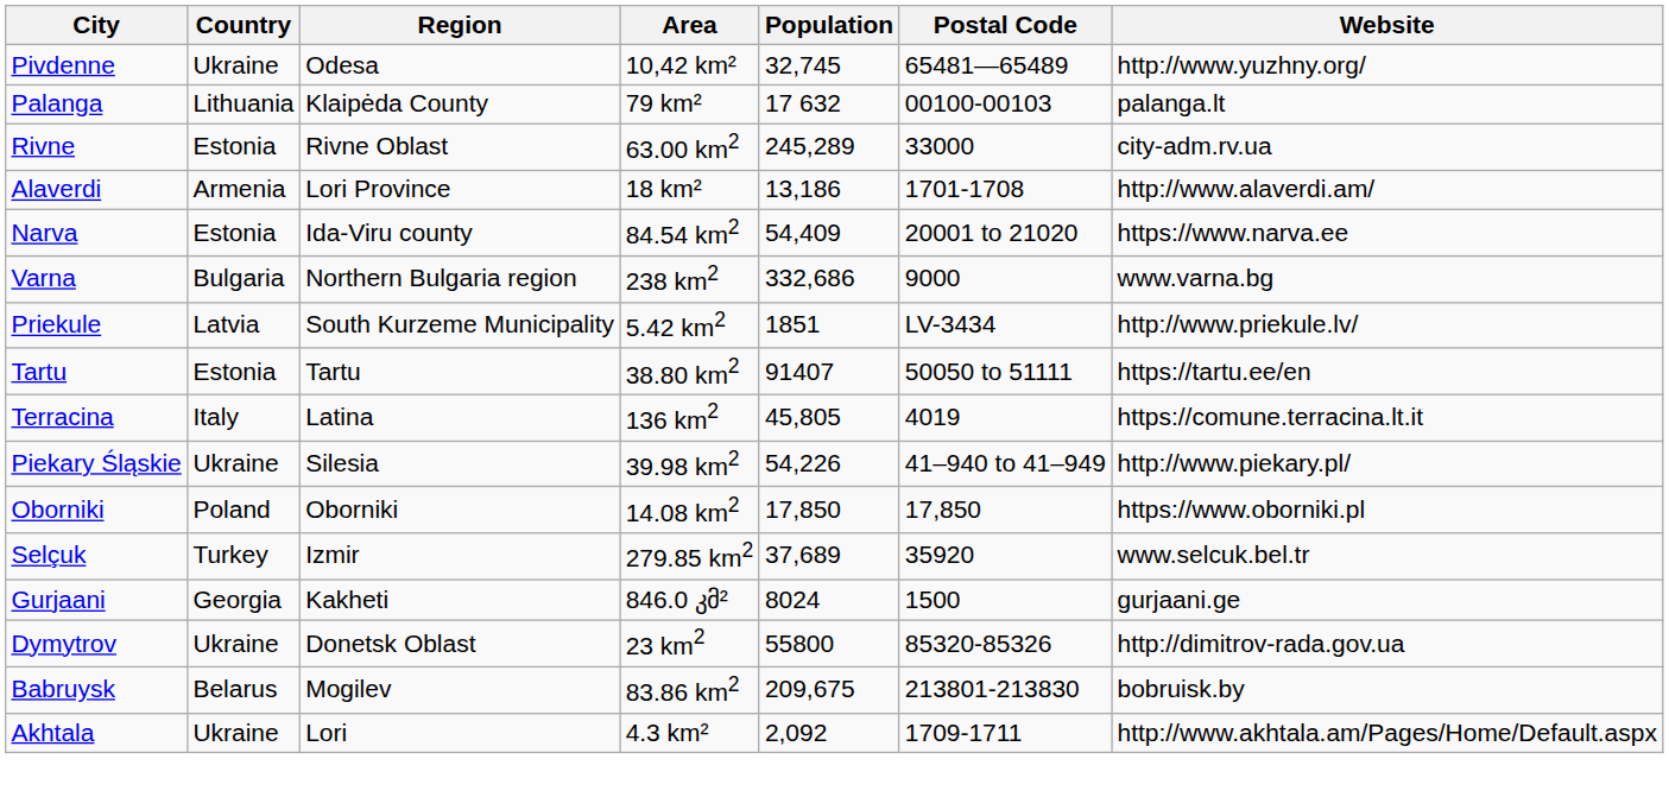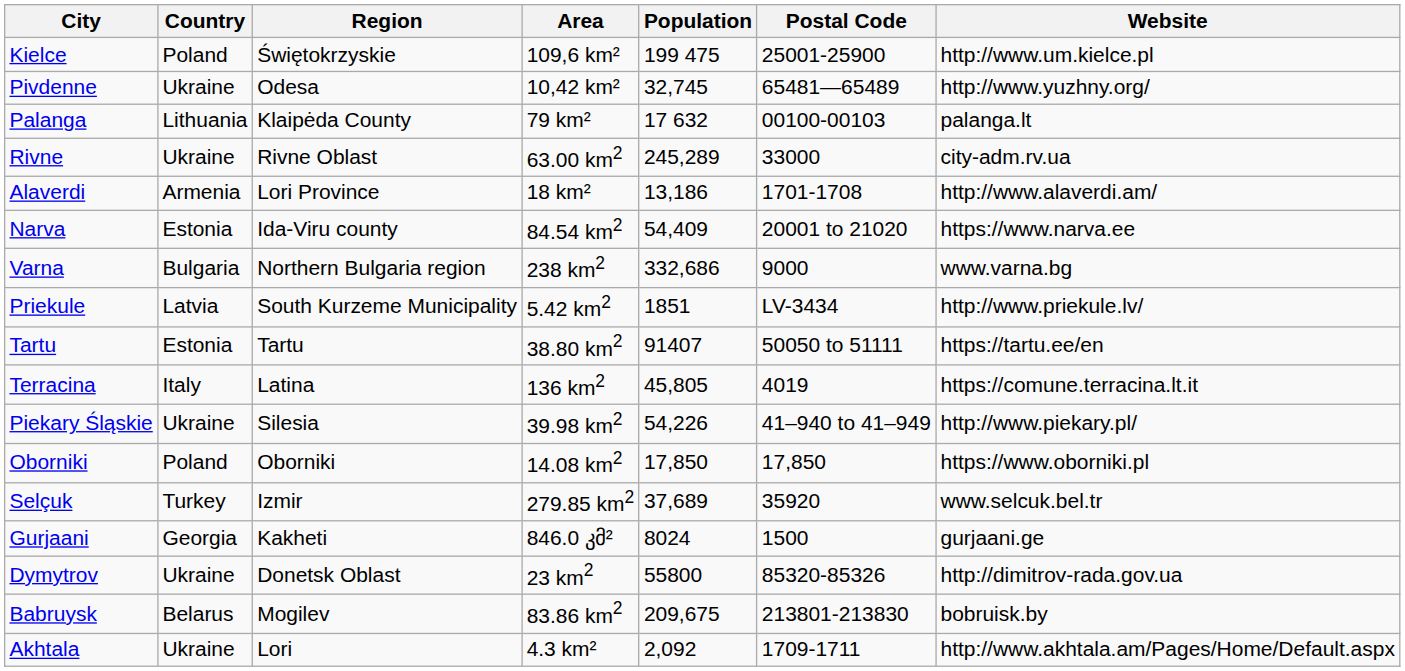+ row: Kielce | Poland | Świętokrzyskie | 109,6 km² | 199 475 | 25001-25900 | http://www.um.kielce.pl
Rivne | Country: Estonia -> Ukraine
